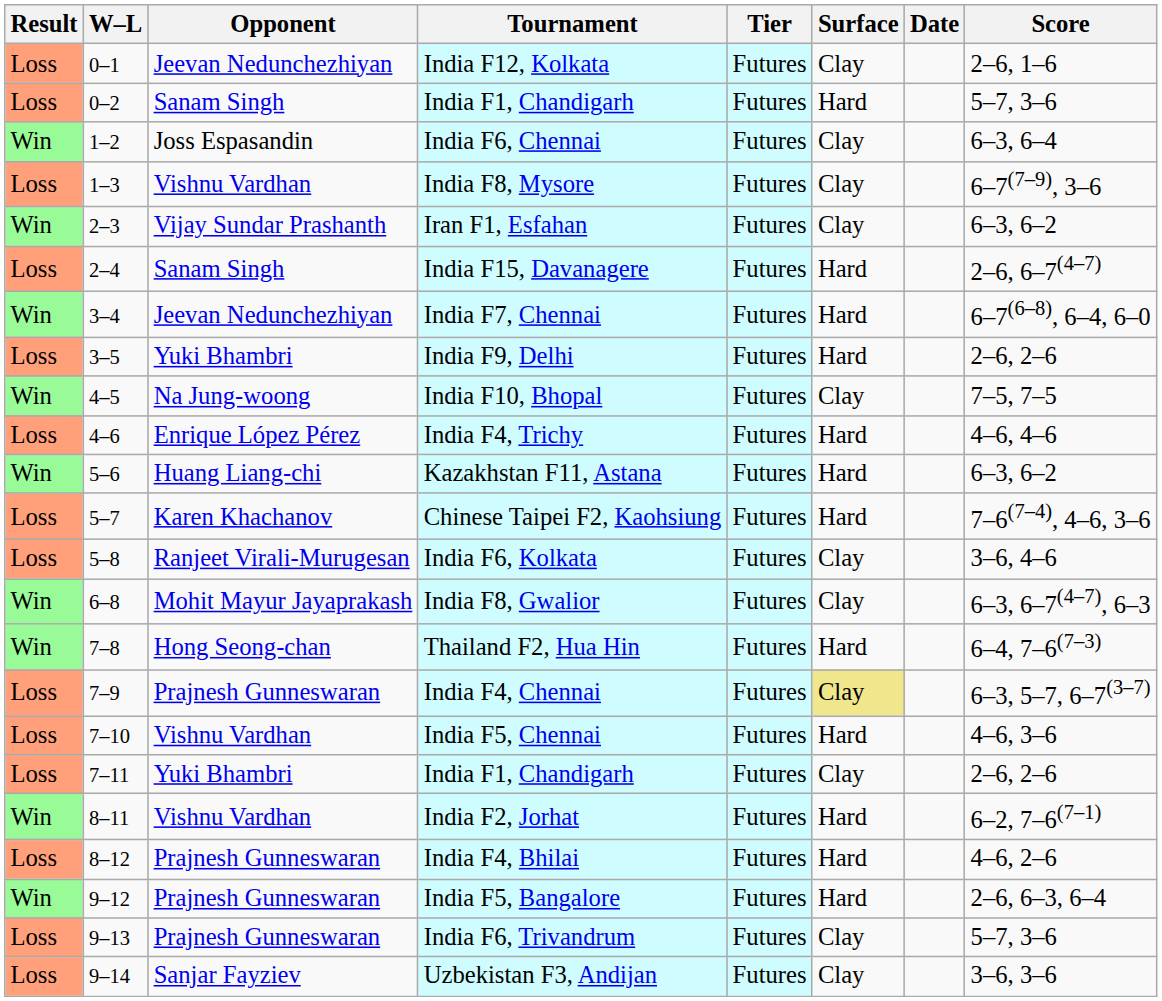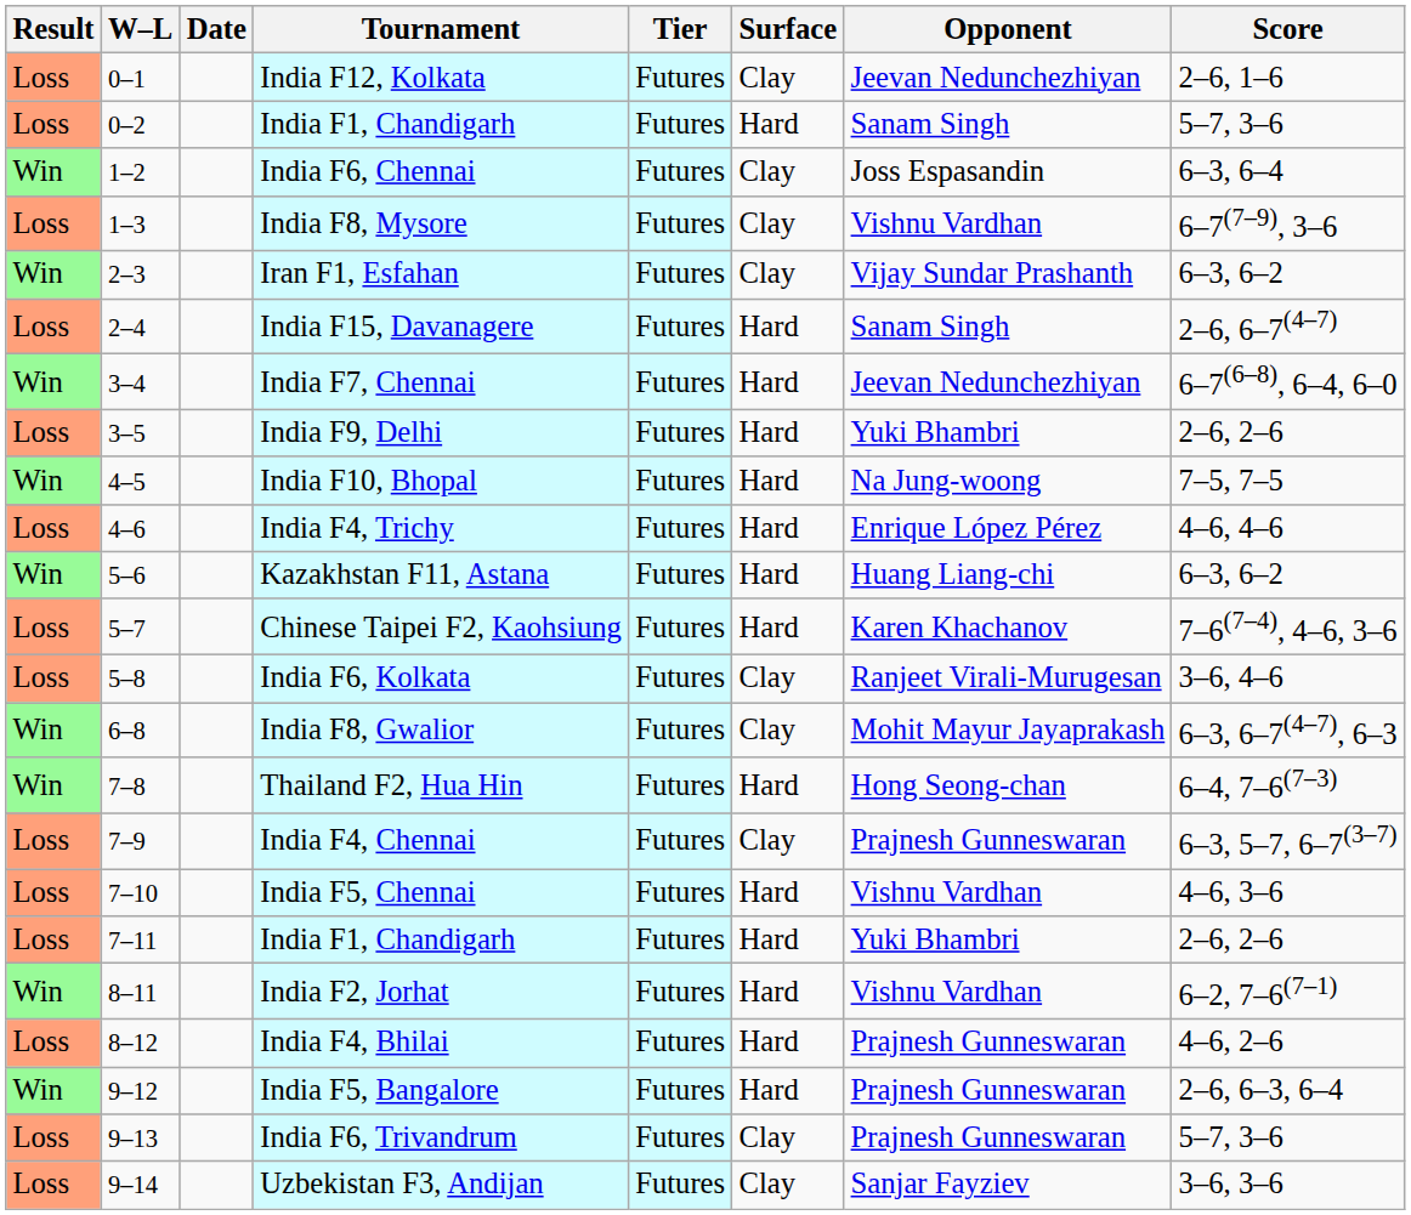columns swapped: Date <-> Opponent
India F10, Bhopal | Surface: Clay -> Hard
India F4, Chennai | Surface: khaki background -> no background
7–11 / India F1, Chandigarh | Surface: Clay -> Hard
